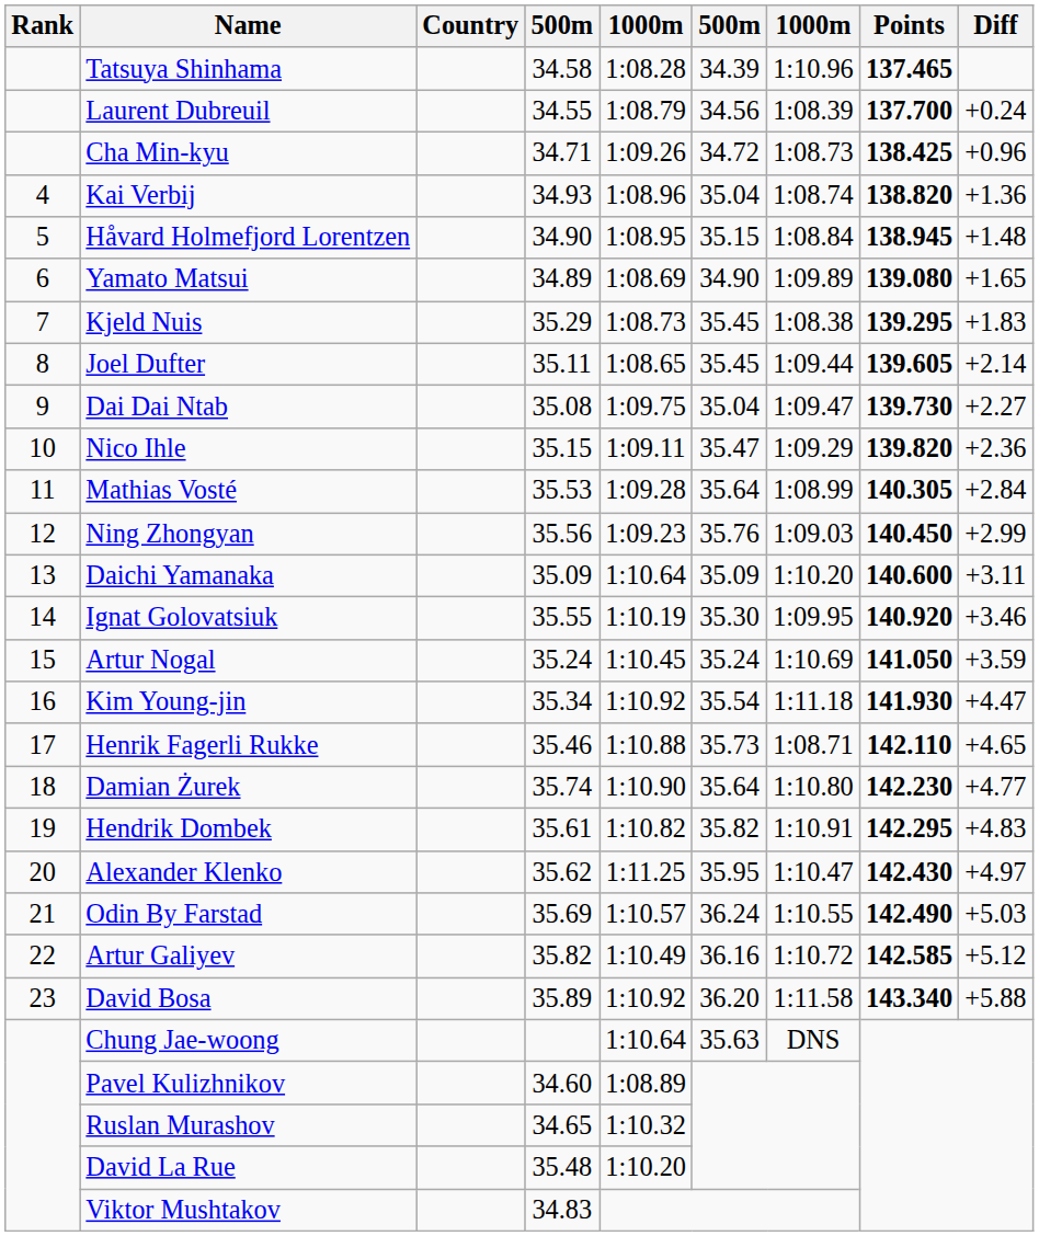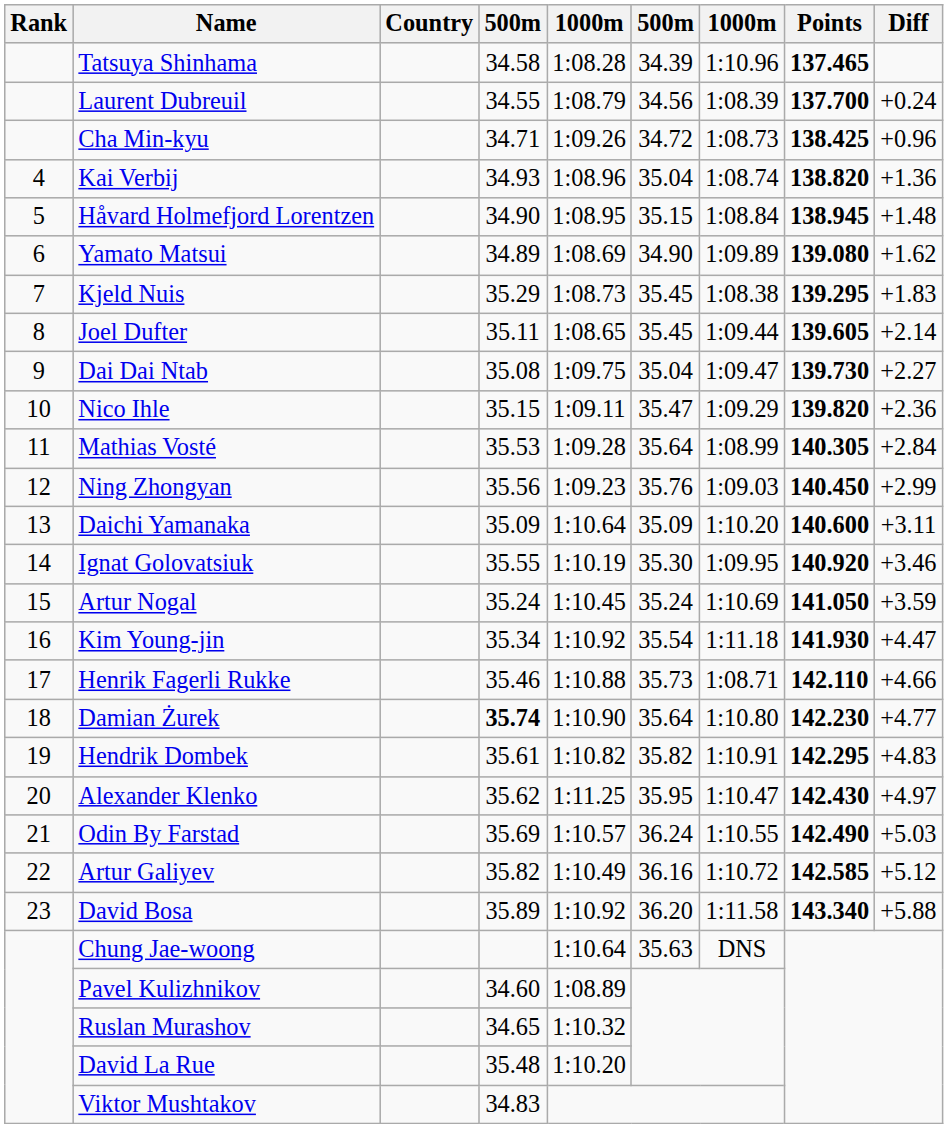Yamato Matsui | Diff: +1.65 -> +1.62
Henrik Fagerli Rukke | Diff: +4.65 -> +4.66
Damian Żurek | column 4: normal -> bold
